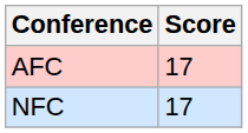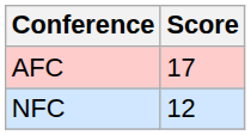NFC | Score: 17 -> 12
